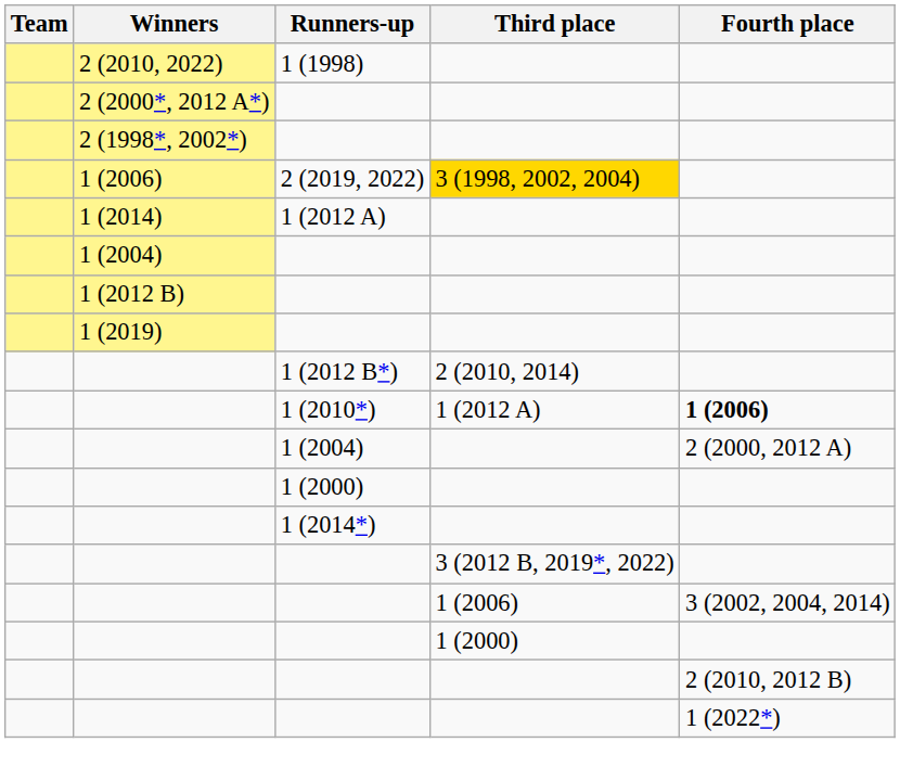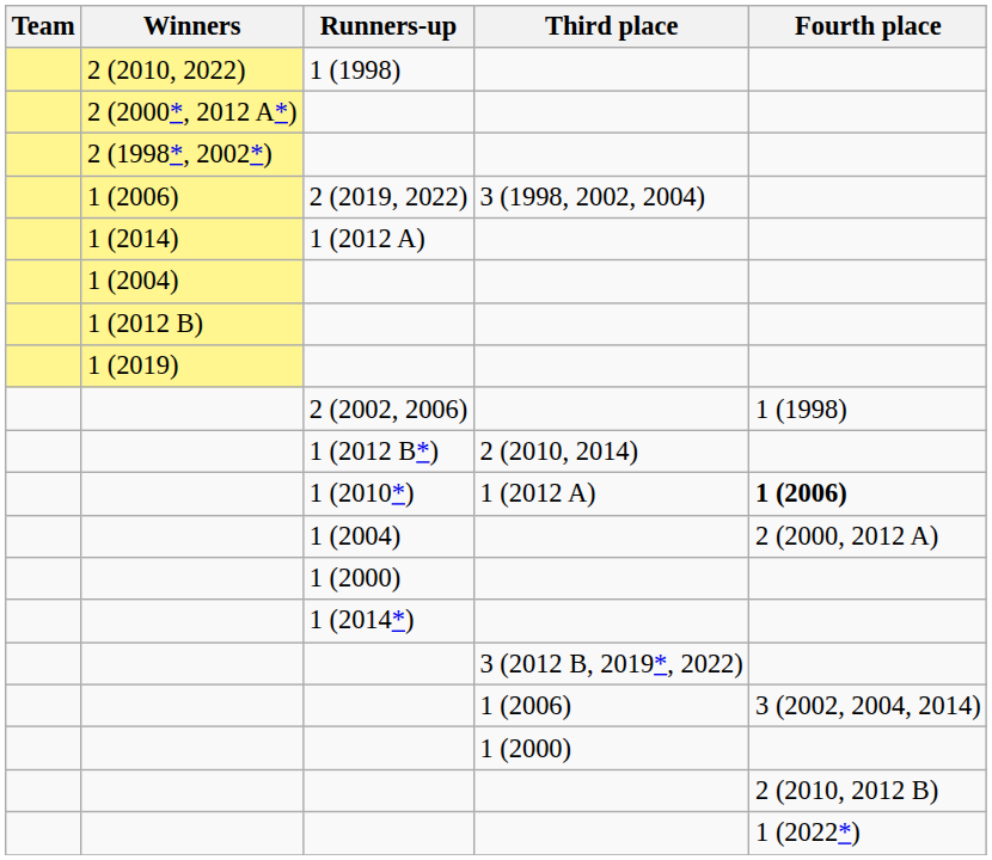2 (2019, 2022) | Third place: gold background -> no background
+ row: 2 (2002, 2006) | 1 (1998)
